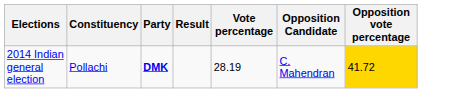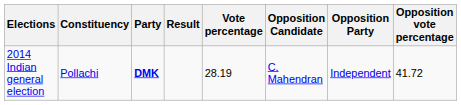+ column: Opposition Party | Independent
2014 Indian general election | Opposition vote percentage: gold background -> no background
